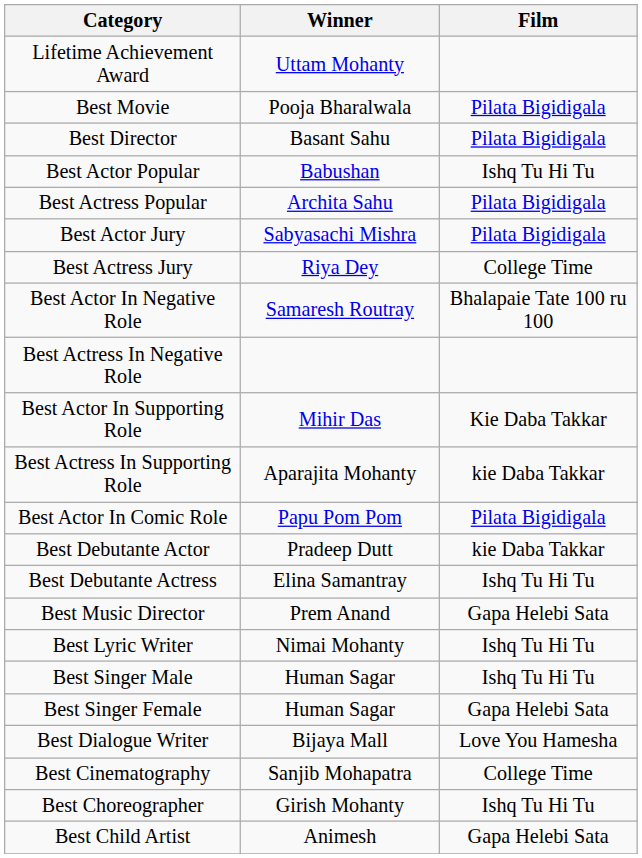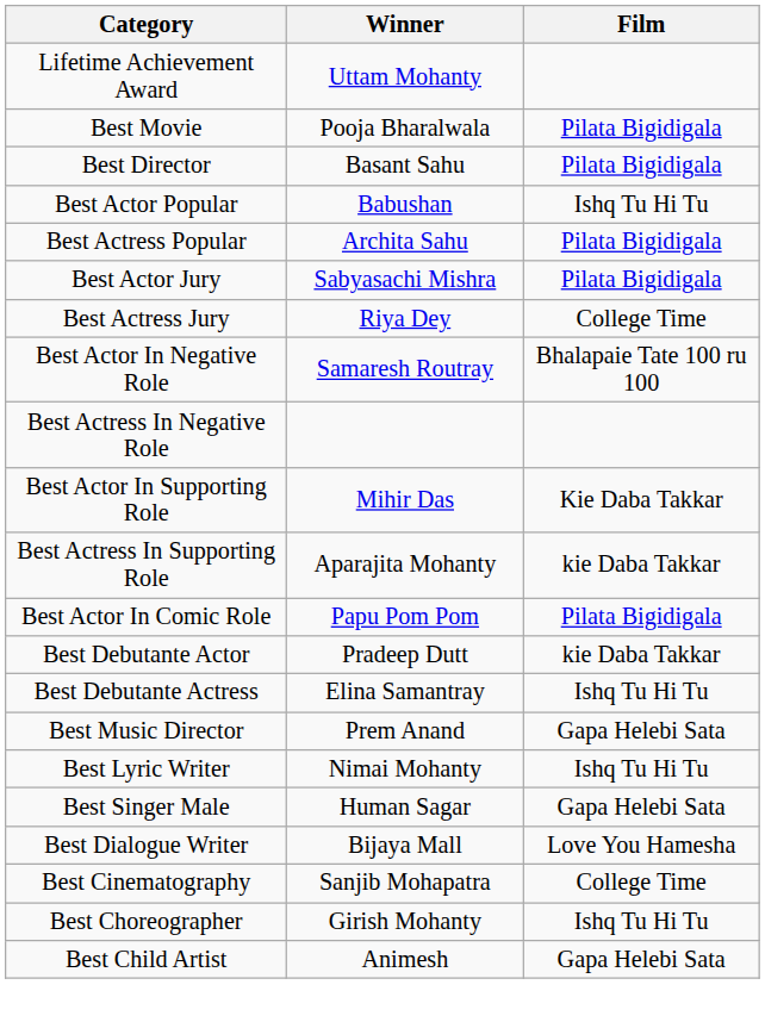Best Singer Male | Film: Ishq Tu Hi Tu -> Gapa Helebi Sata
- row: Best Singer Female | Human Sagar | Gapa Helebi Sata
